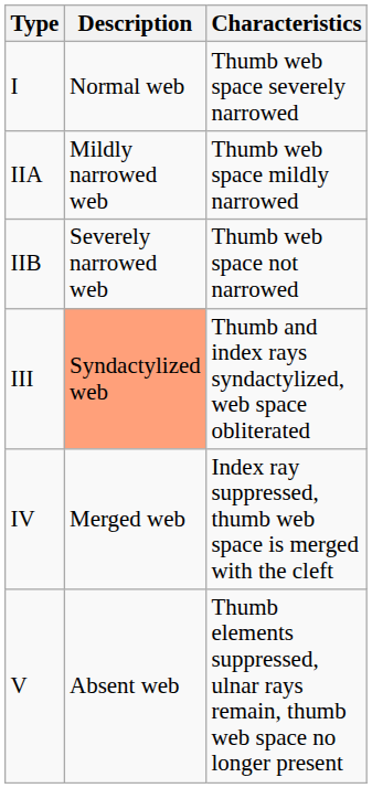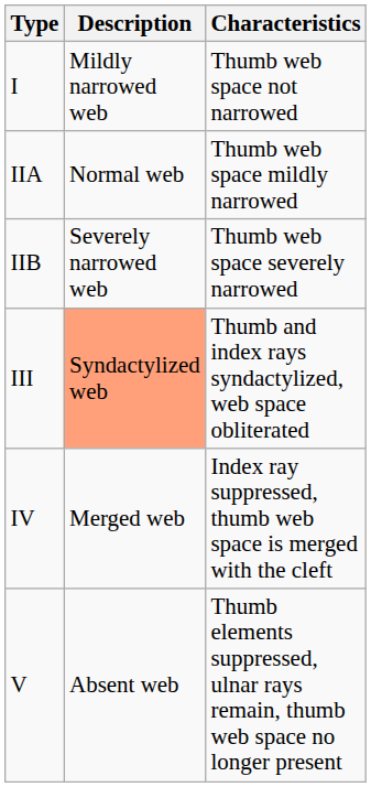I | Description: Normal web -> Mildly narrowed web
I | Characteristics: Thumb web space severely narrowed -> Thumb web space not narrowed
IIA | Description: Mildly narrowed web -> Normal web
IIB | Characteristics: Thumb web space not narrowed -> Thumb web space severely narrowed
